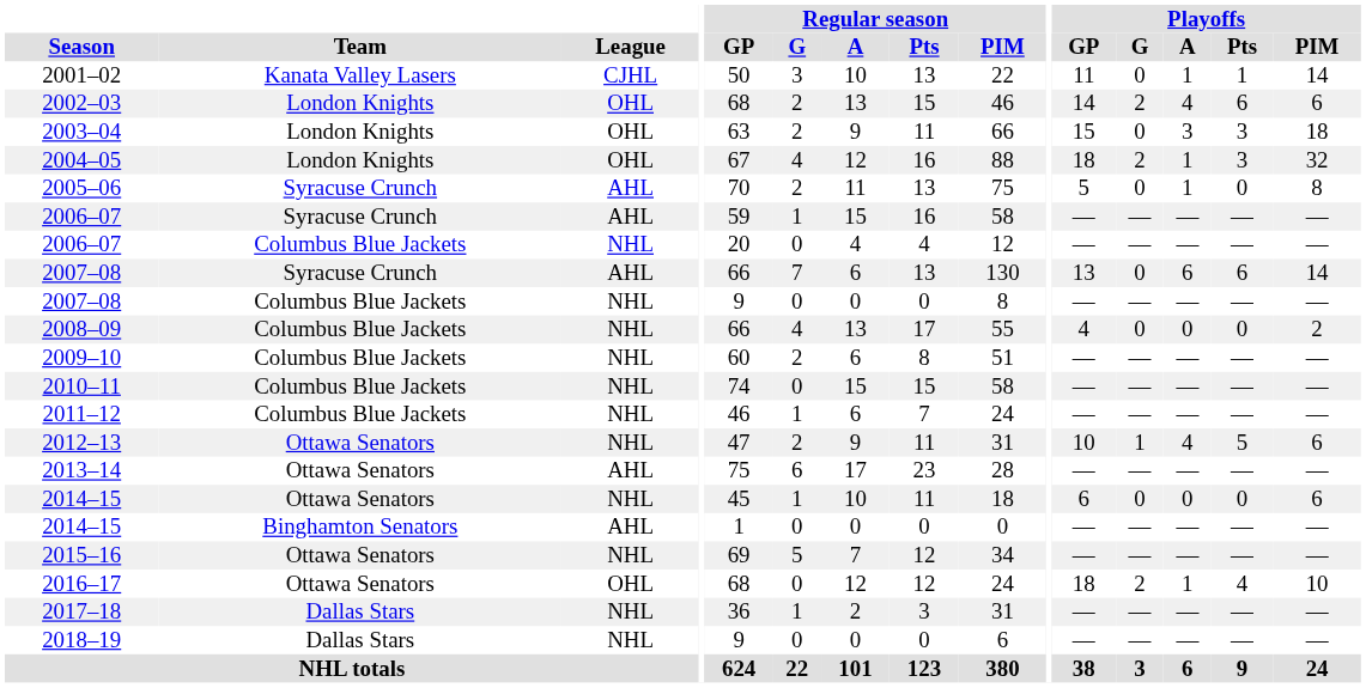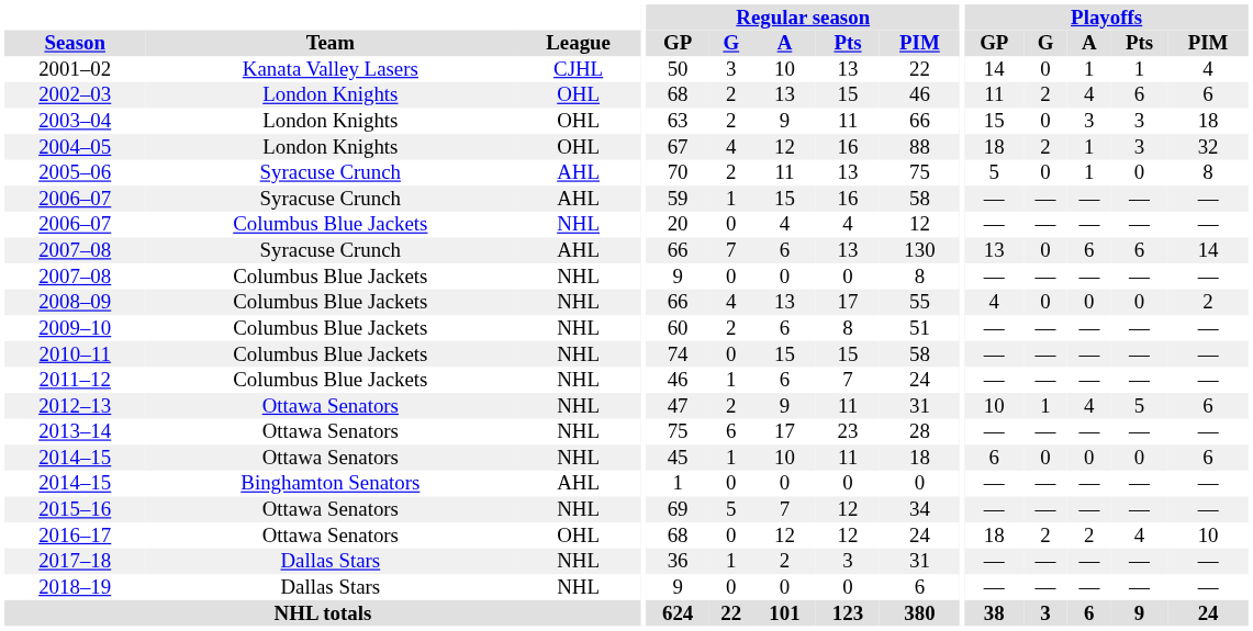2001–02 | Playoffs / GP: 11 -> 14
2001–02 | Playoffs / PIM: 14 -> 4
2002–03 | Playoffs / GP: 14 -> 11
2013–14 | League: AHL -> NHL
2016–17 | Playoffs / A: 1 -> 2
